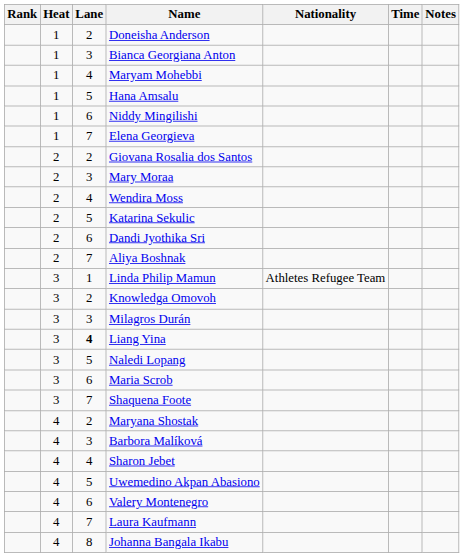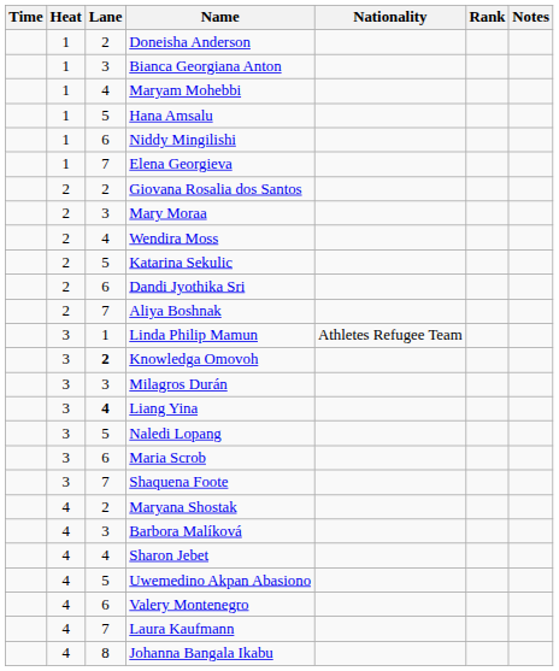columns swapped: Rank <-> Time
Knowledga Omovoh | Lane: normal -> bold
